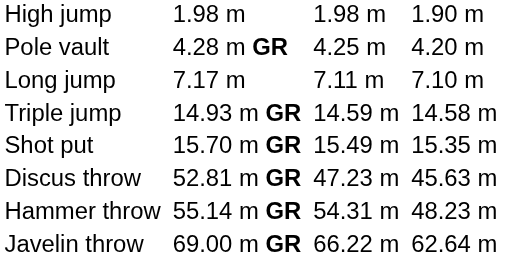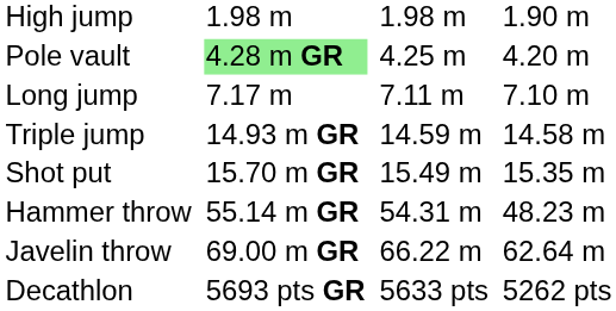Pole vault | column 3: no background -> lightgreen background
- row: Discus throw | 52.81 m GR | 47.23 m | 45.63 m
+ row: Decathlon | 5693 pts GR | 5633 pts | 5262 pts
